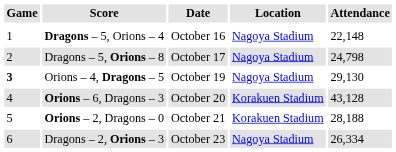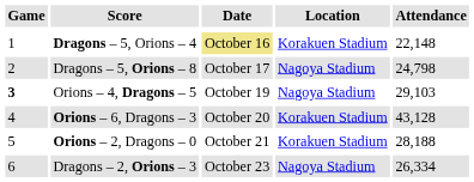Dragons – 5, Orions – 4 | Date: no background -> khaki background
Dragons – 5, Orions – 4 | Location: Nagoya Stadium -> Korakuen Stadium
Orions – 4, Dragons – 5 | Attendance: 29,130 -> 29,103
